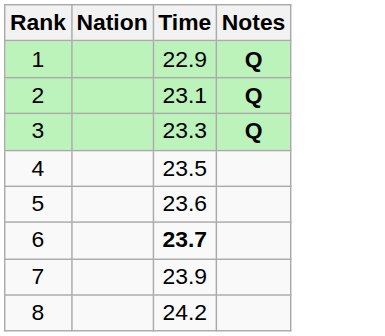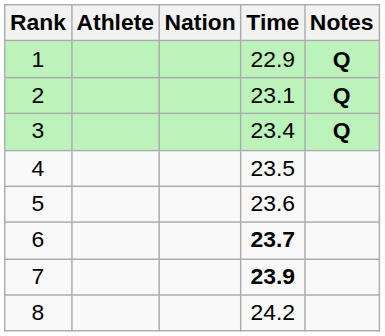+ column: Athlete
3 | Time: 23.3 -> 23.4
7 | Time: normal -> bold
